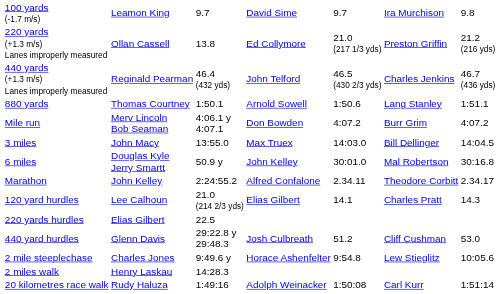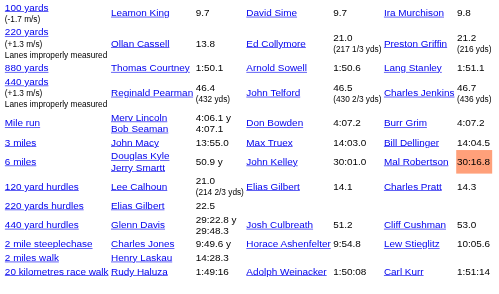rows swapped: 440 yards (+1.3 m/s) Lanes improperly measured <-> 880 yards
6 miles | column 7: no background -> lightsalmon background
- row: Marathon | John Kelley | 2:24:55.2 | Alfred Confalone | 2.34.11 | Theodore Corbitt | 2.34.17
